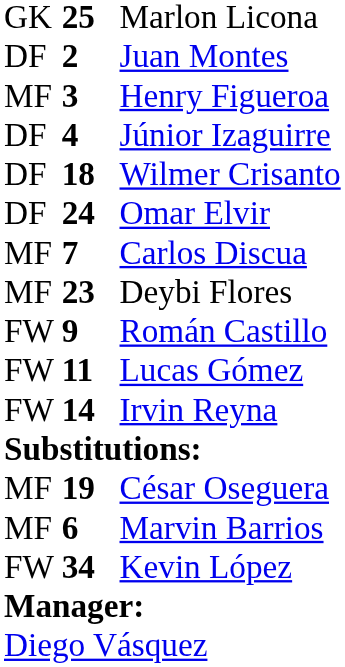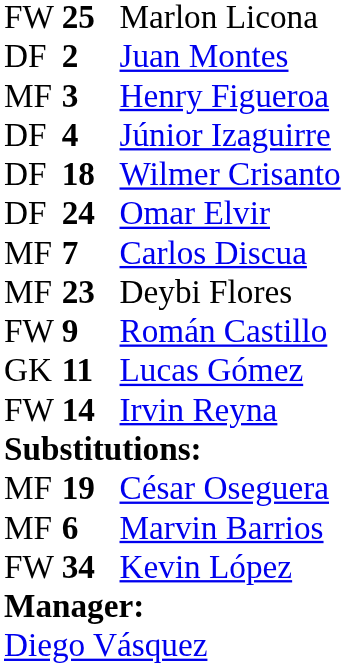Marlon Licona | column 1: GK -> FW
Lucas Gómez | column 1: FW -> GK
